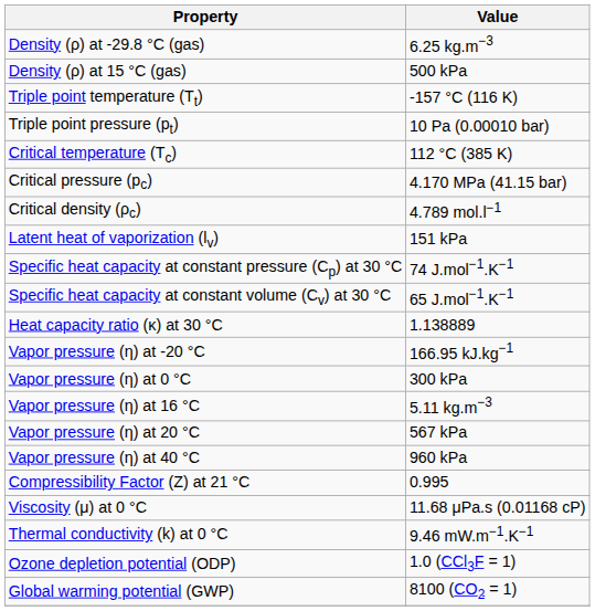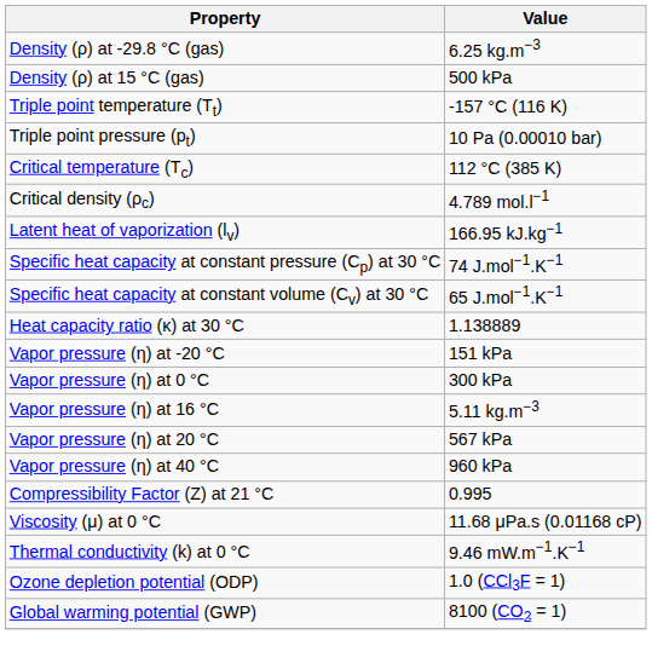- row: Critical pressure (pc) | 4.170 MPa (41.15 bar)
Latent heat of vaporization (lv) | Value: 151 kPa -> 166.95 kJ.kg−1
Vapor pressure (η) at -20 °C | Value: 166.95 kJ.kg−1 -> 151 kPa
